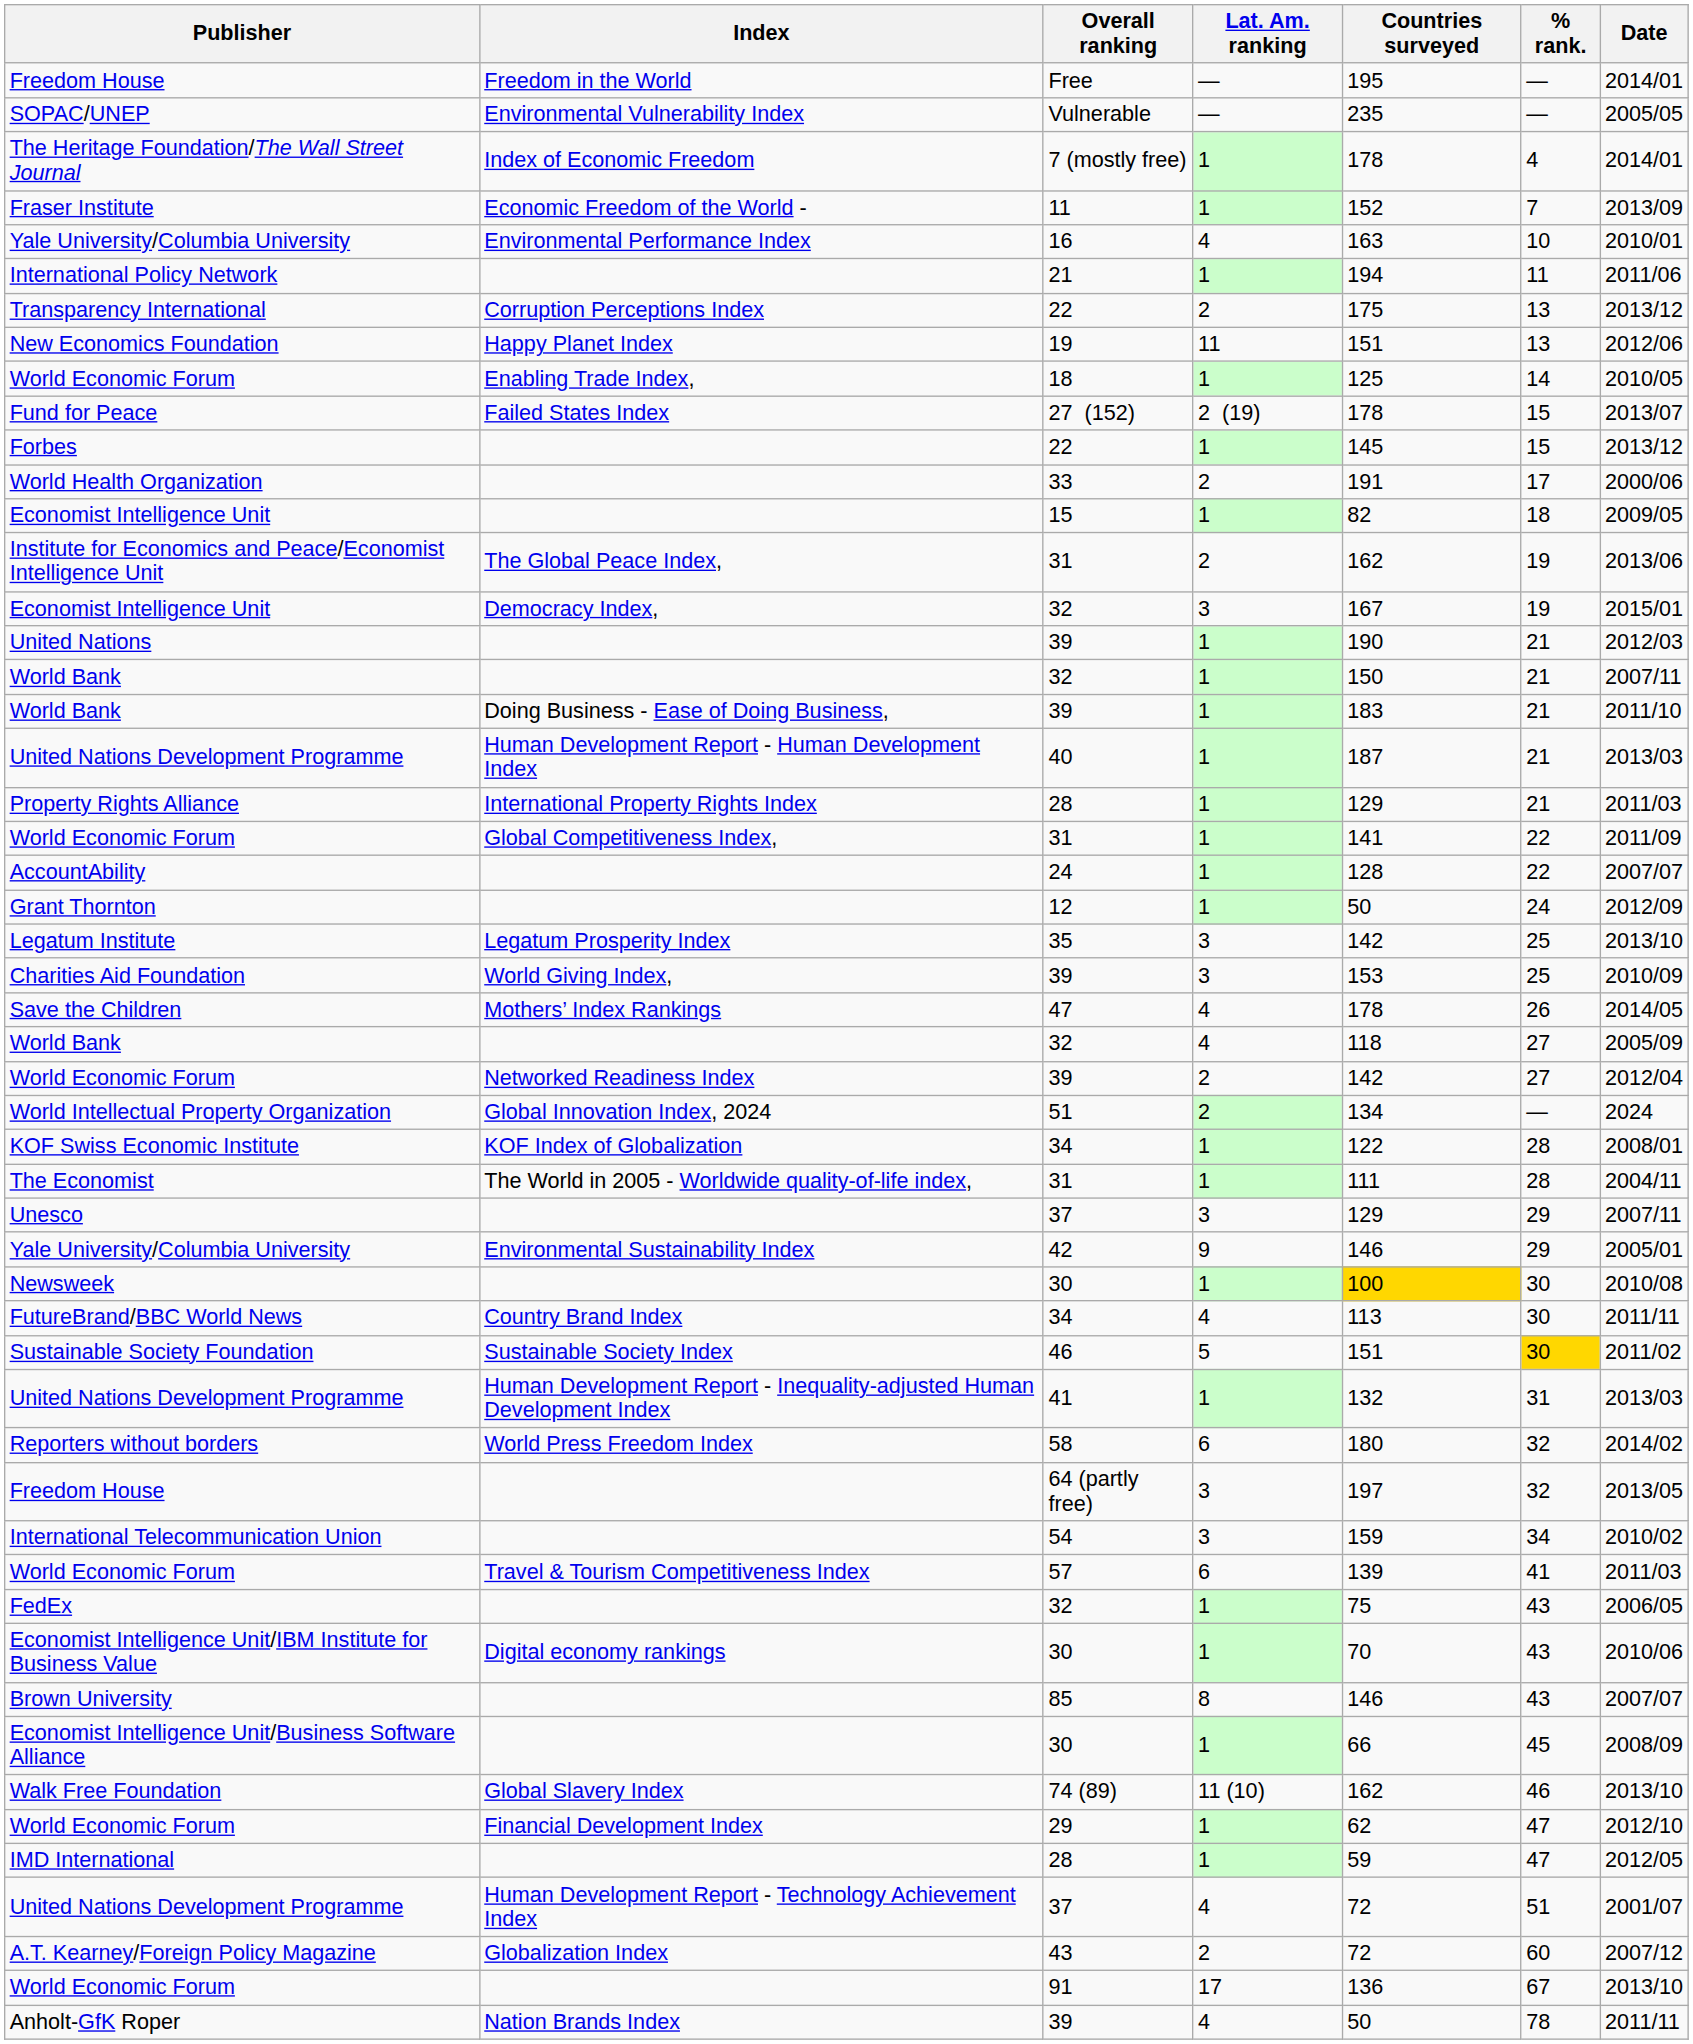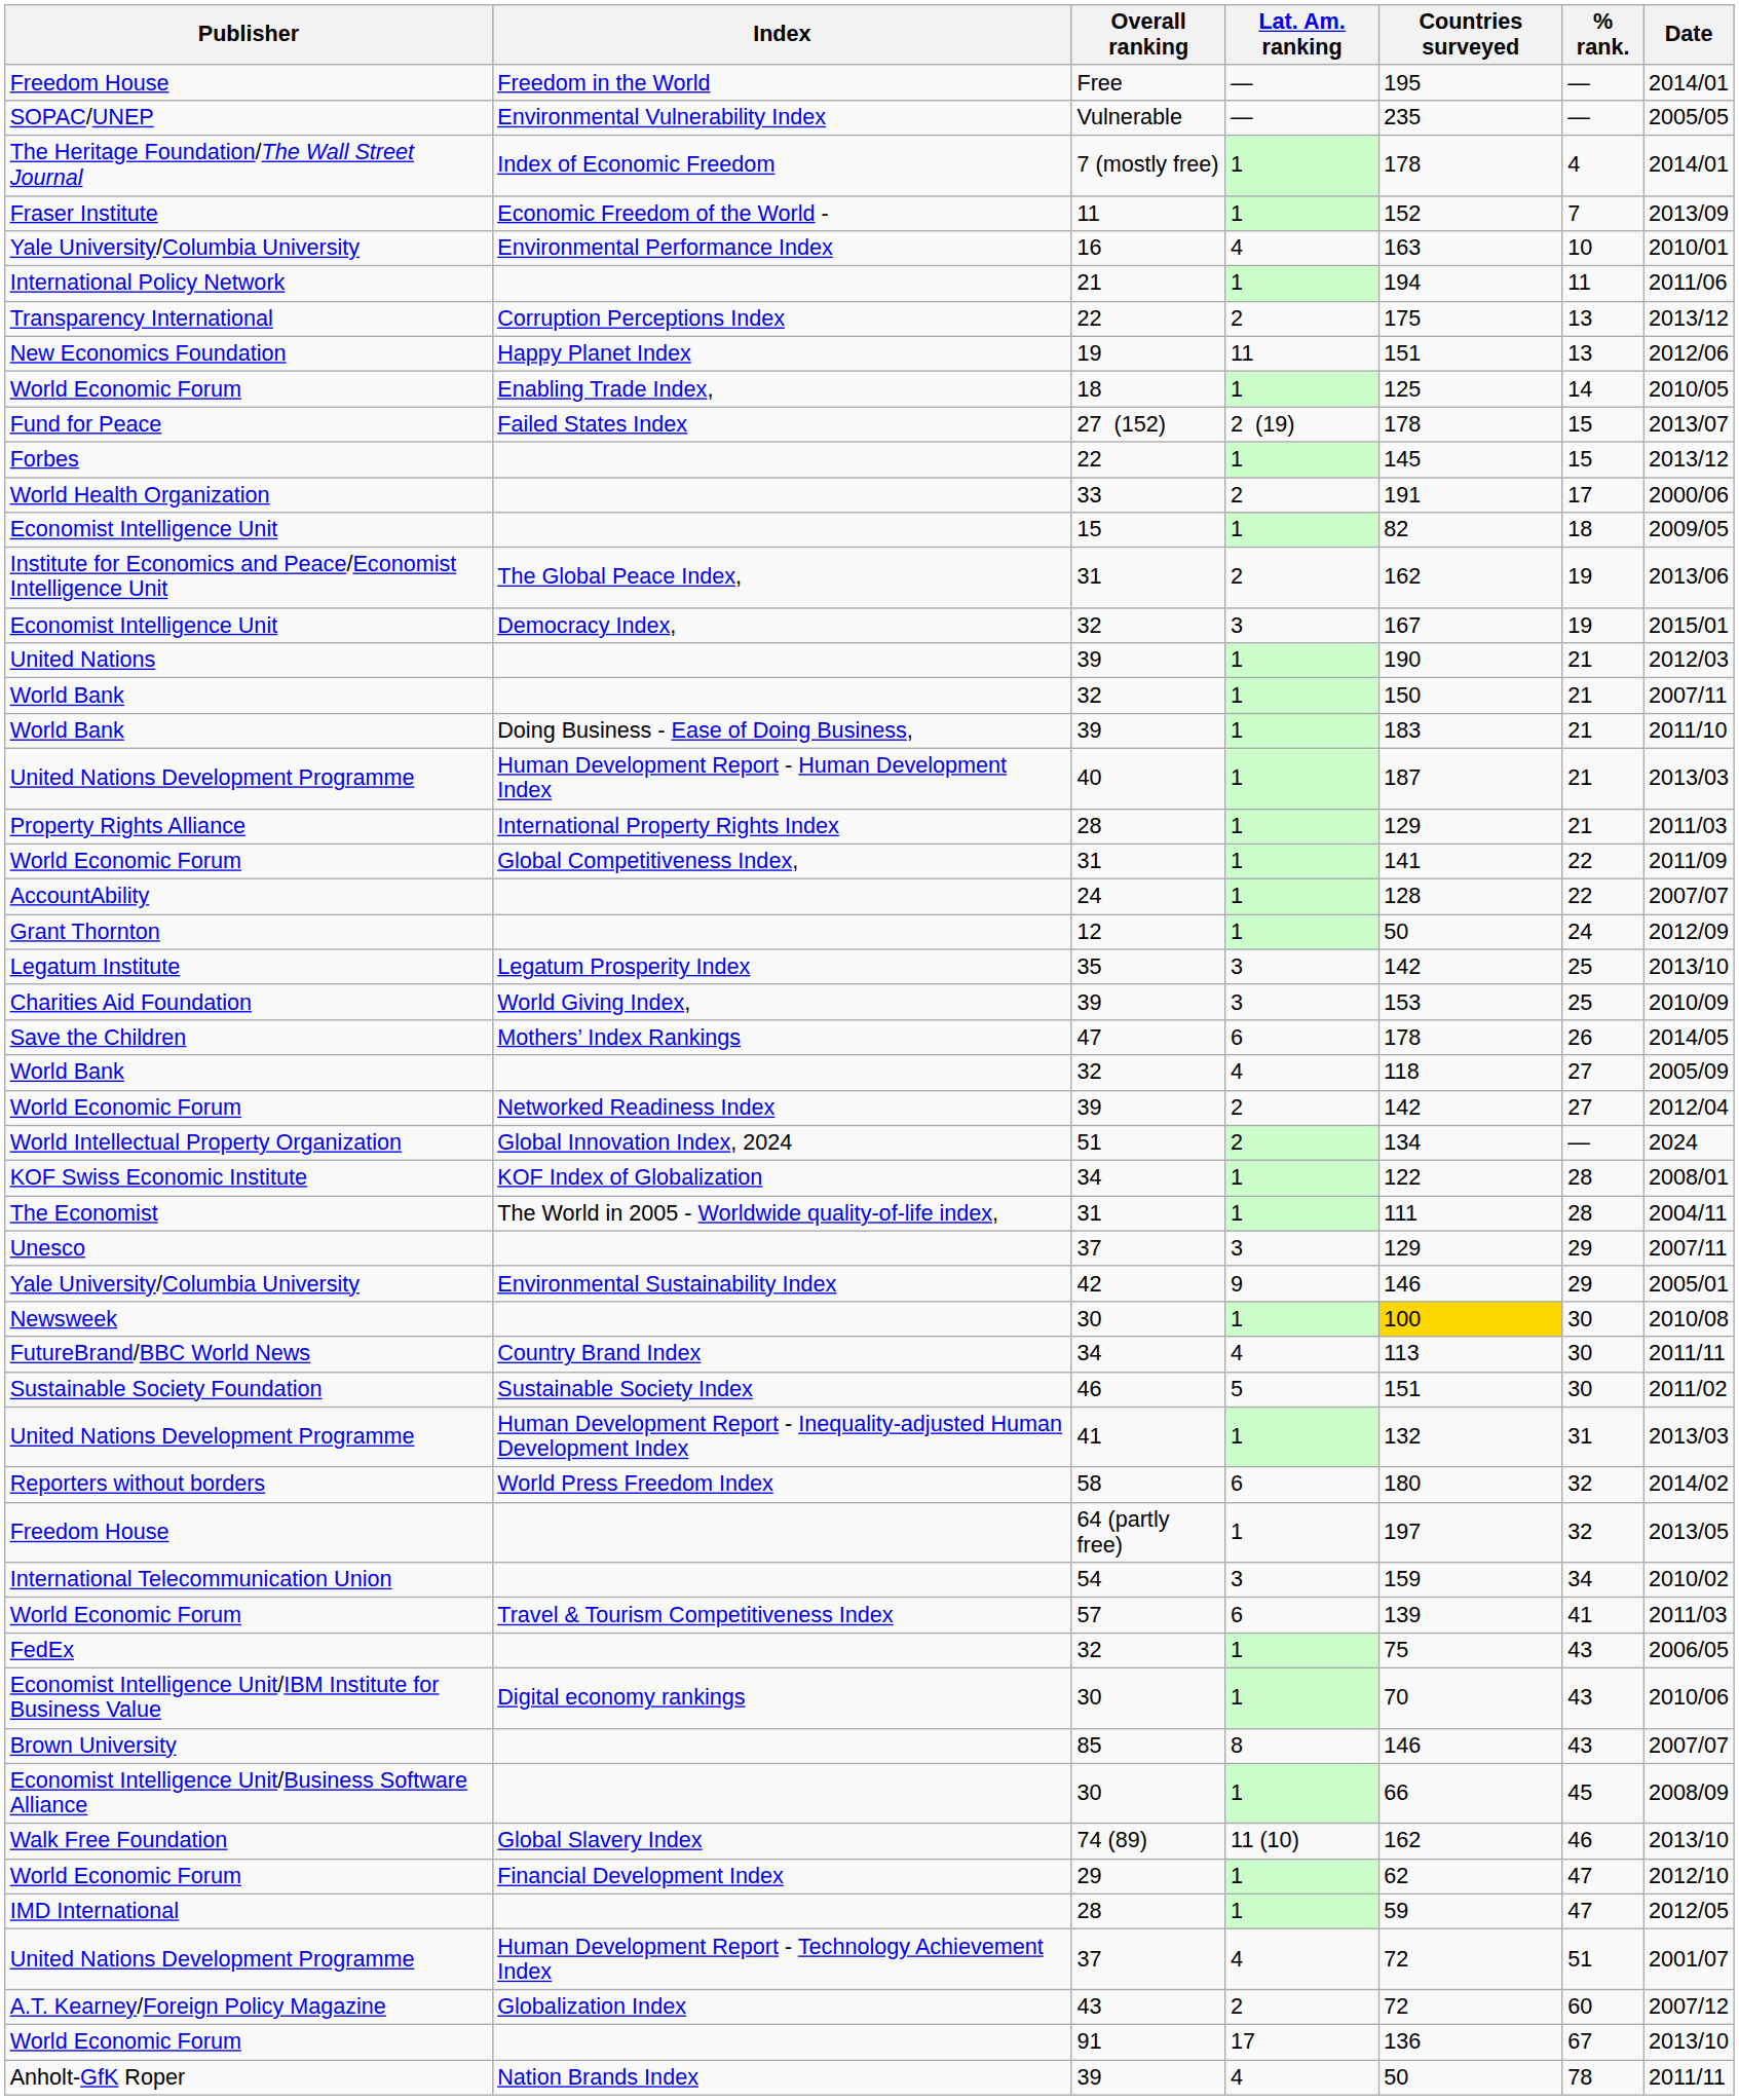Save the Children | Lat. Am. ranking: 4 -> 6
Sustainable Society Foundation | % rank.: gold background -> no background
Freedom House / 64 (partly free) | Lat. Am. ranking: 3 -> 1
